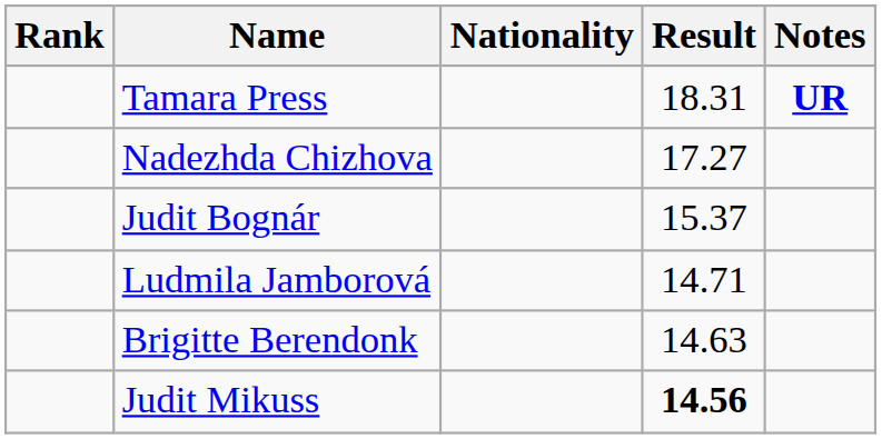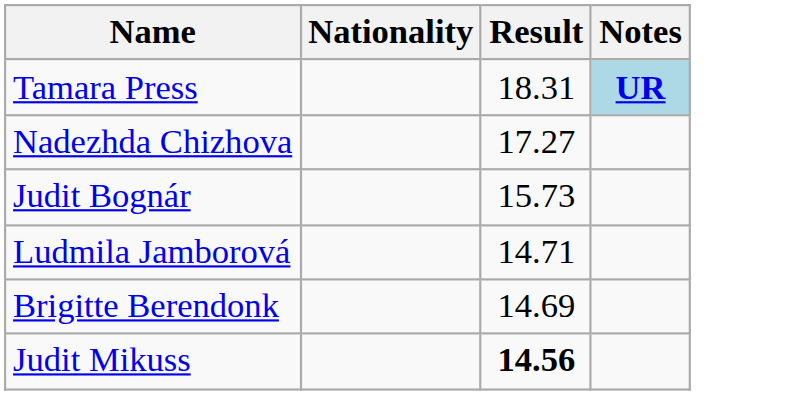- column: Rank
Tamara Press | Notes: no background -> lightblue background
Judit Bognár | Result: 15.37 -> 15.73
Brigitte Berendonk | Result: 14.63 -> 14.69
